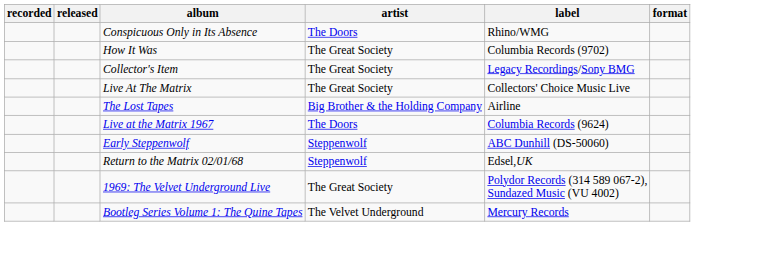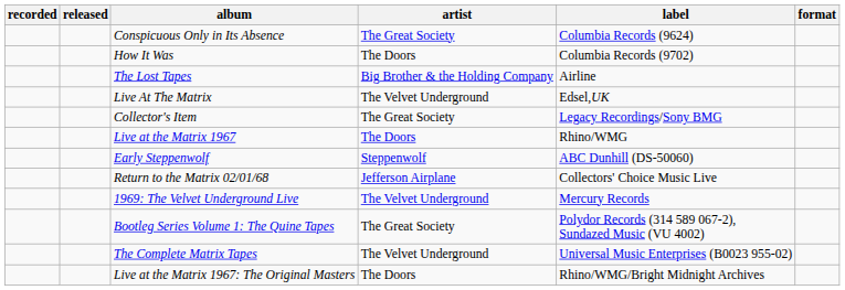Conspicuous Only in Its Absence | artist: The Doors -> The Great Society
Conspicuous Only in Its Absence | label: Rhino/WMG -> Columbia Records (9624)
How It Was | artist: The Great Society -> The Doors
rows swapped: Collector's Item <-> The Lost Tapes
Live At The Matrix | artist: The Great Society -> The Velvet Underground
Live At The Matrix | label: Collectors' Choice Music Live -> Edsel,UK
Live at the Matrix 1967 | label: Columbia Records (9624) -> Rhino/WMG
Return to the Matrix 02/01/68 | artist: Steppenwolf -> Jefferson Airplane
Return to the Matrix 02/01/68 | label: Edsel,UK -> Collectors' Choice Music Live
1969: The Velvet Underground Live | artist: The Great Society -> The Velvet Underground
1969: The Velvet Underground Live | label: Polydor Records (314 589 067-2), Sundazed Music (VU 4002) -> Mercury Records
Bootleg Series Volume 1: The Quine Tapes | artist: The Velvet Underground -> The Great Society
Bootleg Series Volume 1: The Quine Tapes | label: Mercury Records -> Polydor Records (314 589 067-2), Sundazed Music (VU 4002)
+ row: The Complete Matrix Tapes | The Velvet Underground | Universal Music Enterprises (B0023 955-02)
+ row: Live at the Matrix 1967: The Original Masters | The Doors | Rhino/WMG/Bright Midnight Archives
